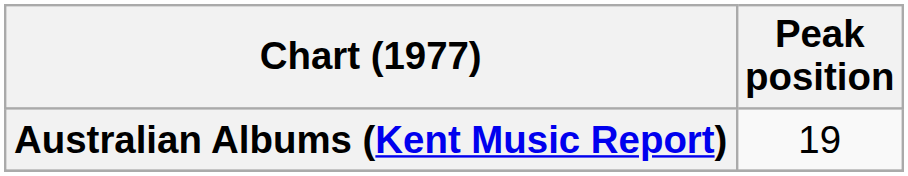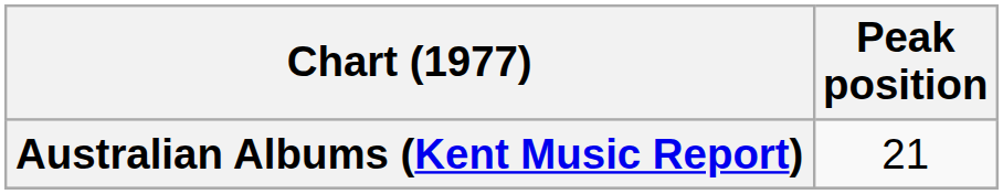Australian Albums (Kent Music Report) | Peak position: 19 -> 21
